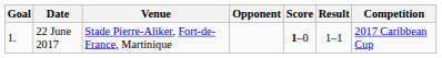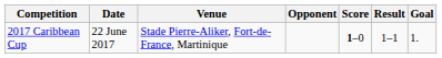columns swapped: Goal <-> Competition
